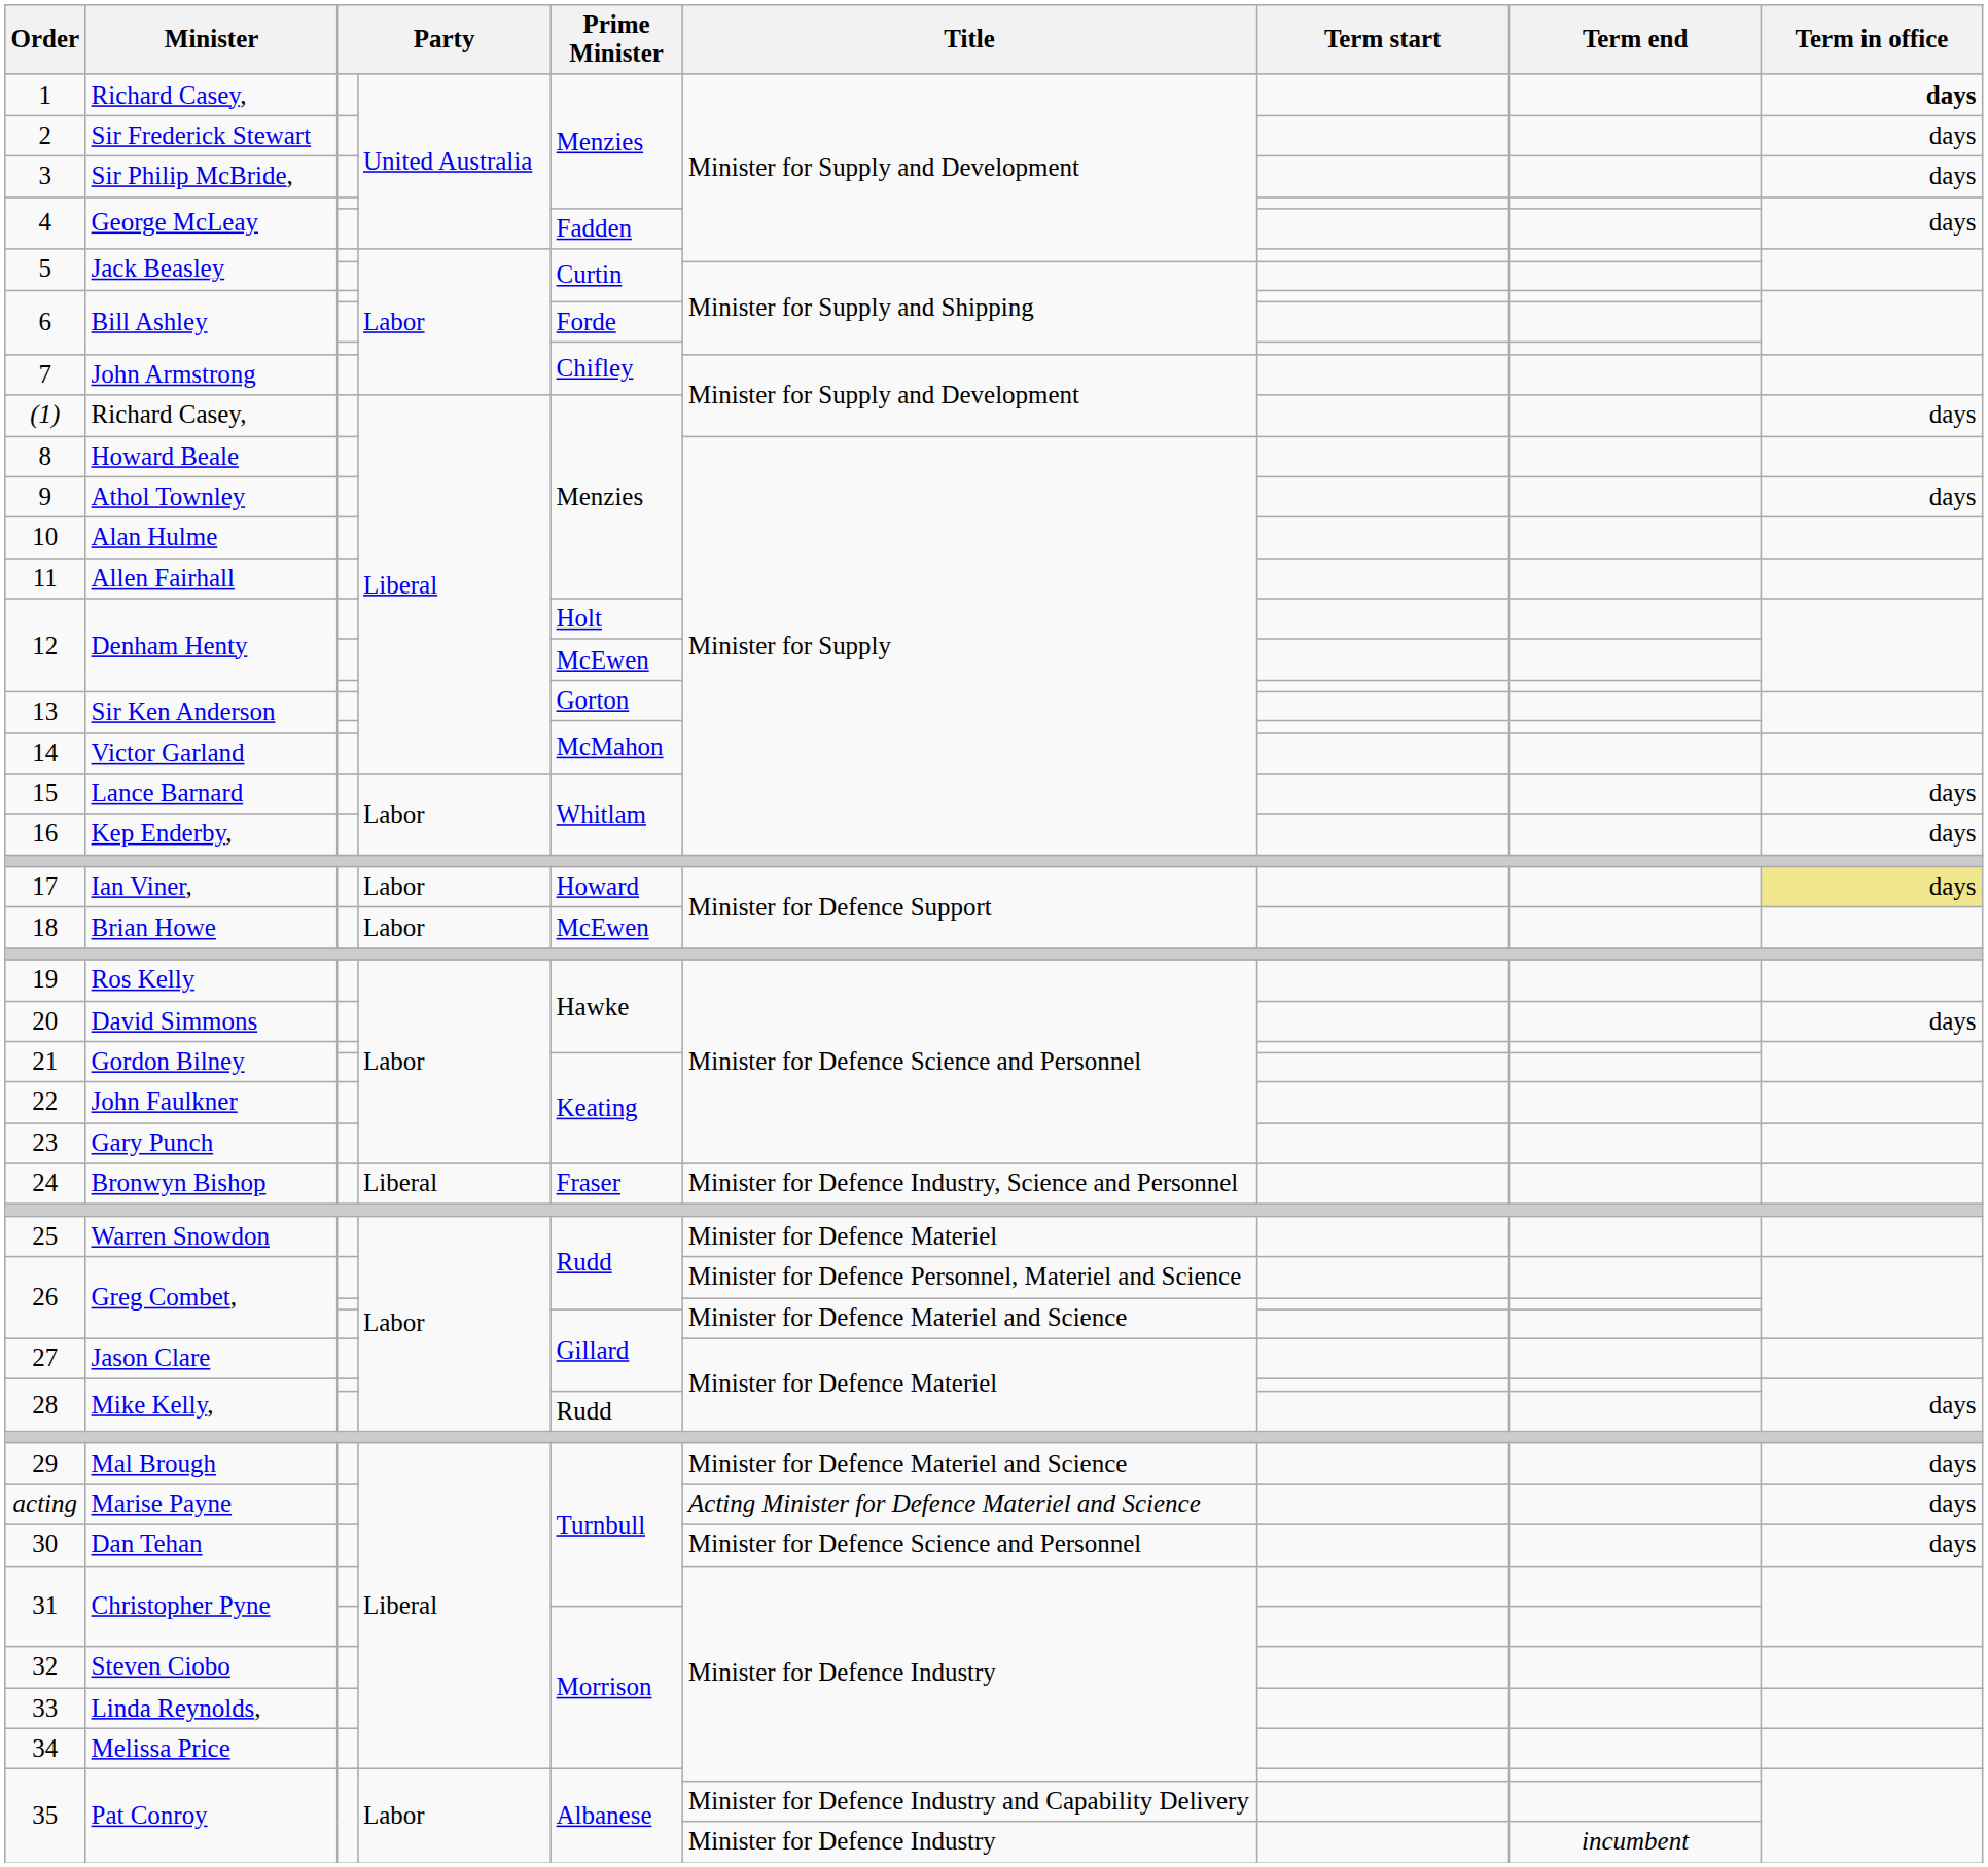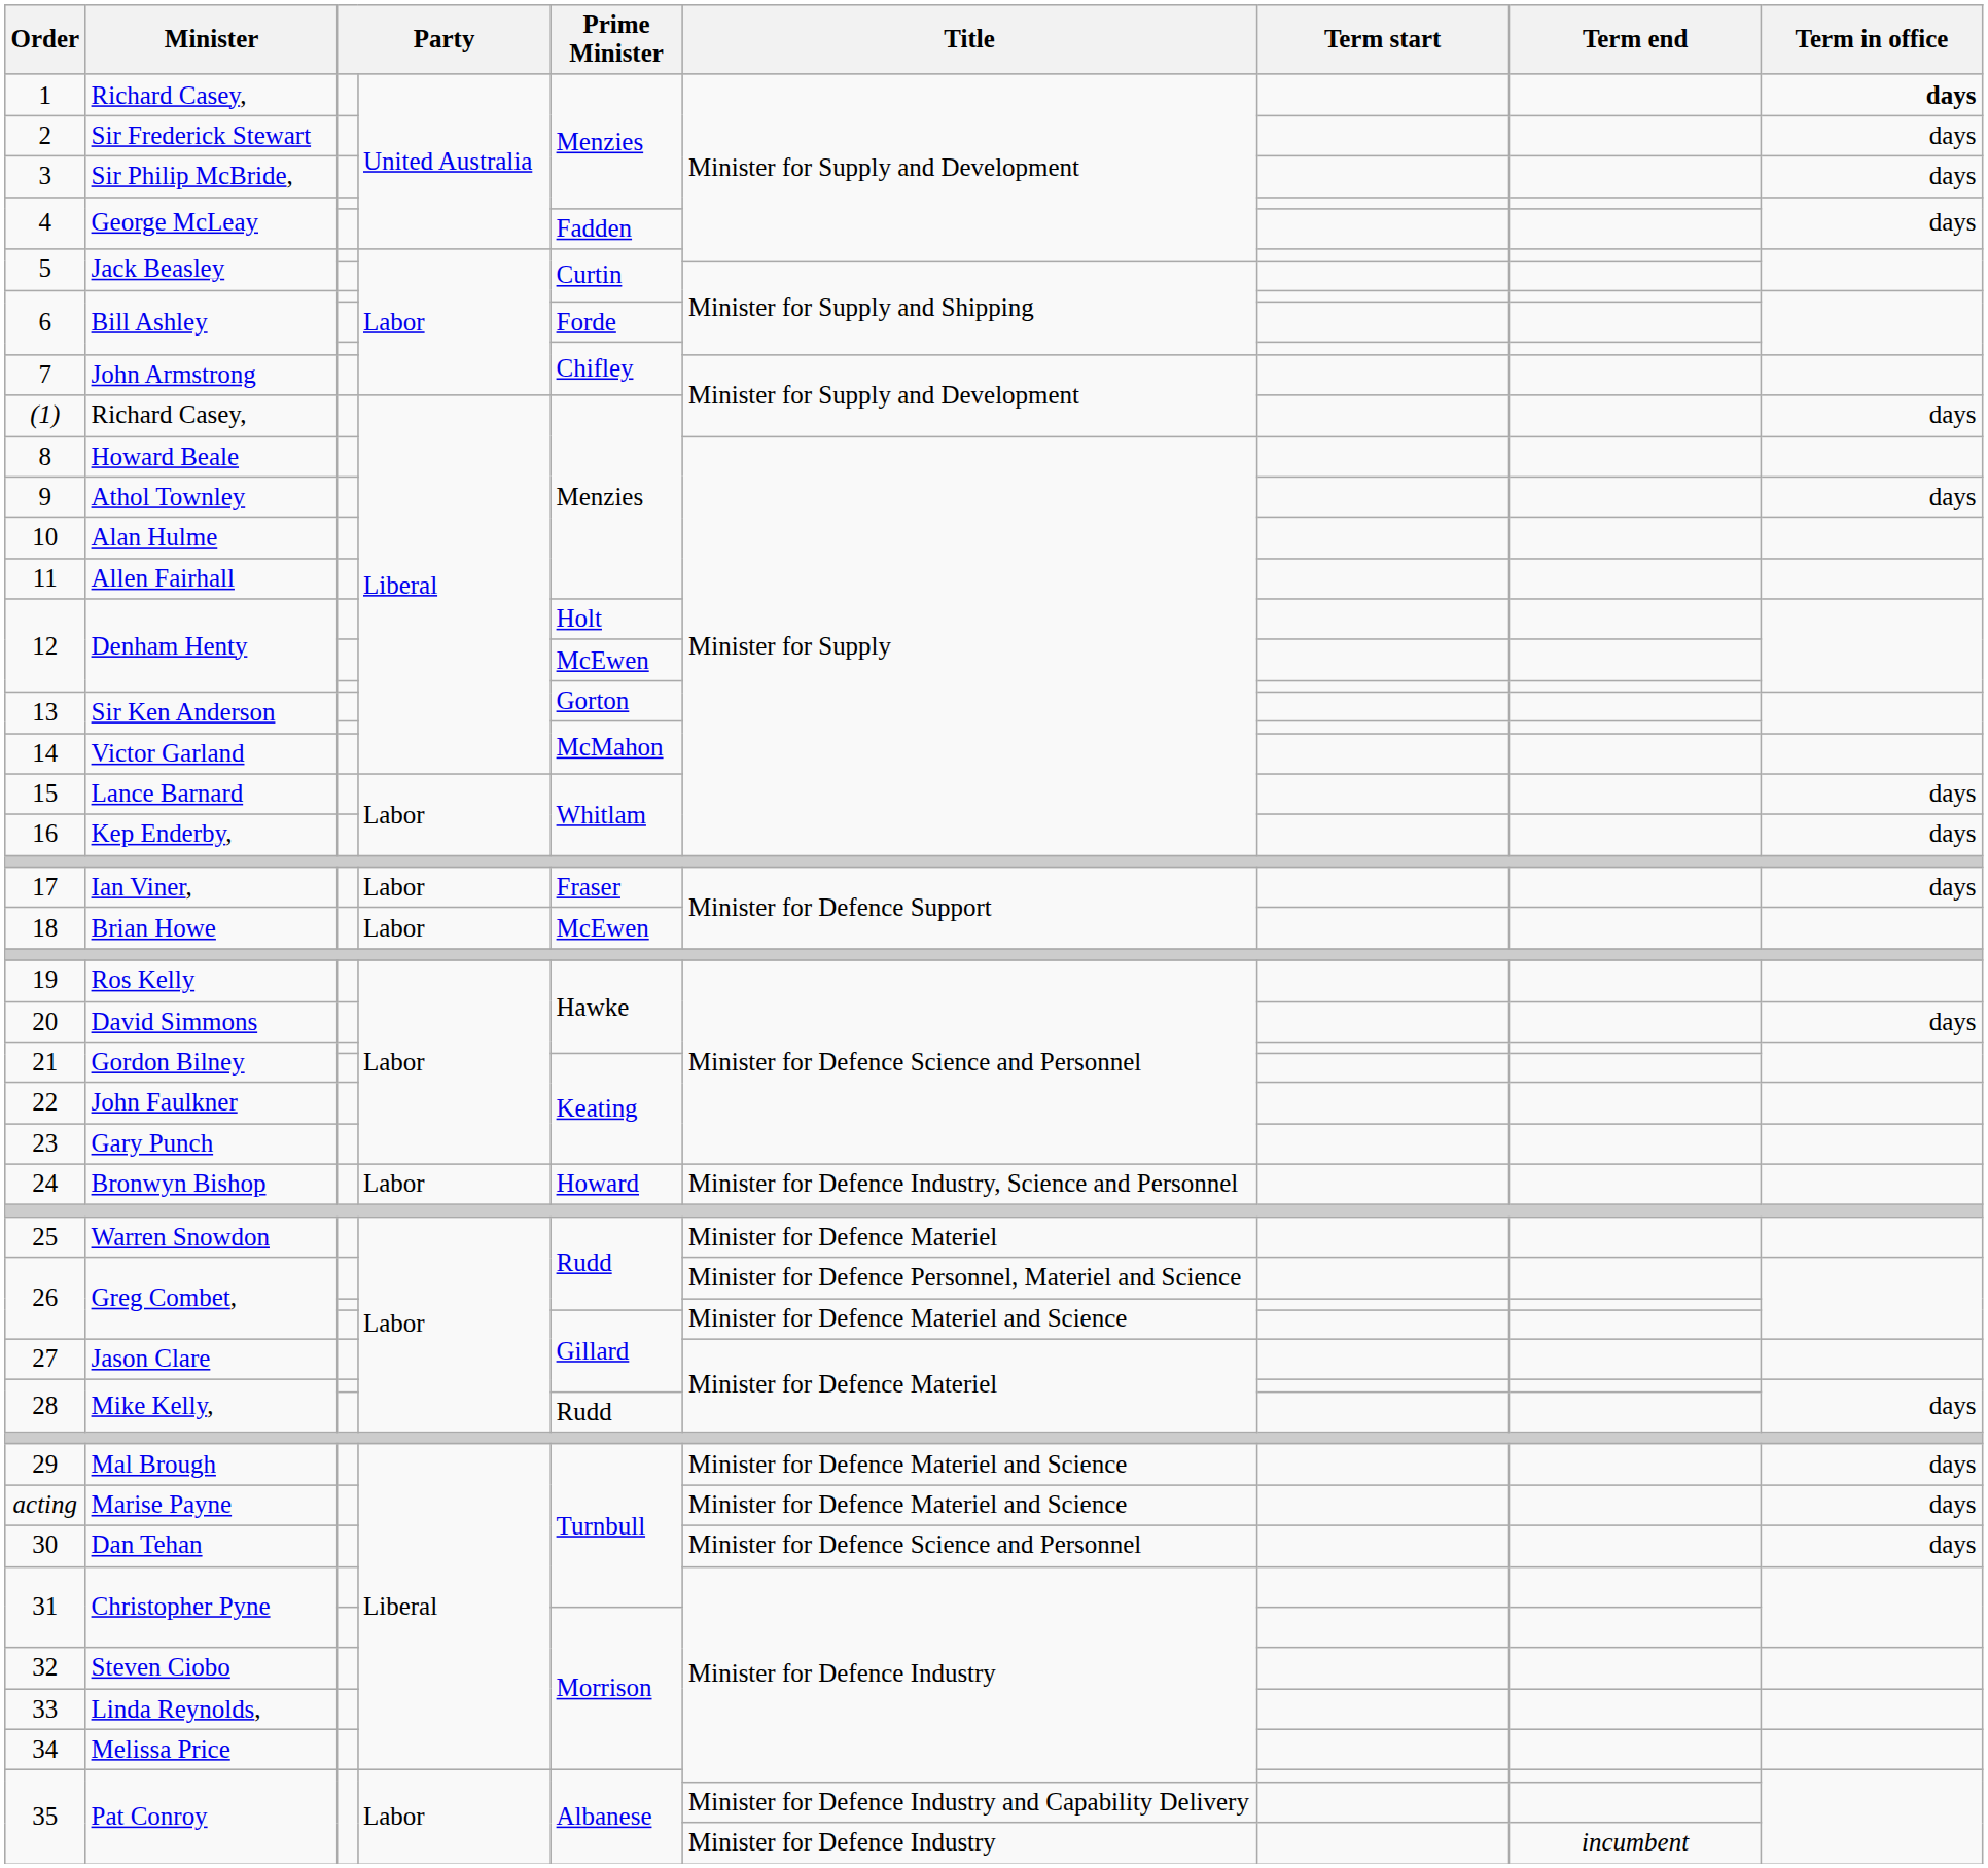17 | Prime Minister: Howard -> Fraser
17 | Term in office: khaki background -> no background
24 | column 4: Liberal -> Labor
24 | Prime Minister: Fraser -> Howard
acting | Title: Acting Minister for Defence Materiel and Science -> Minister for Defence Materiel and Science
